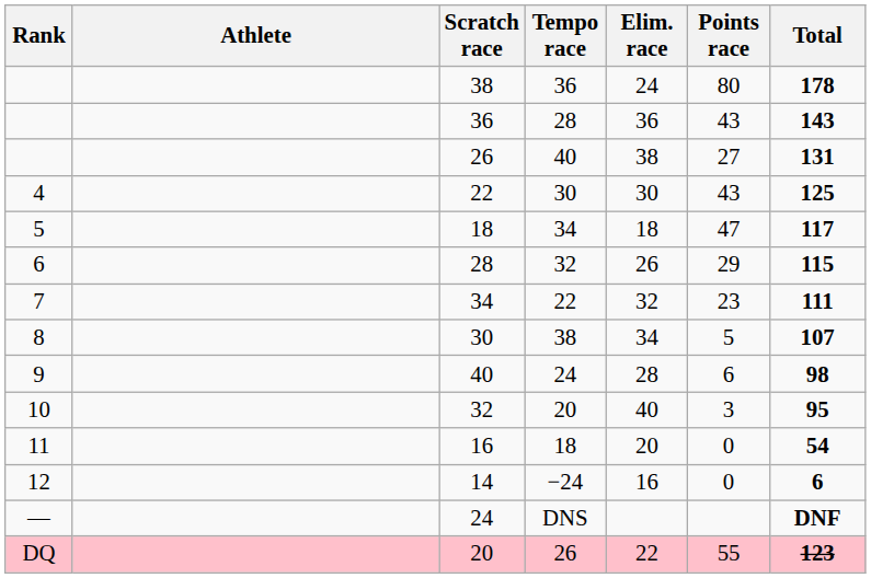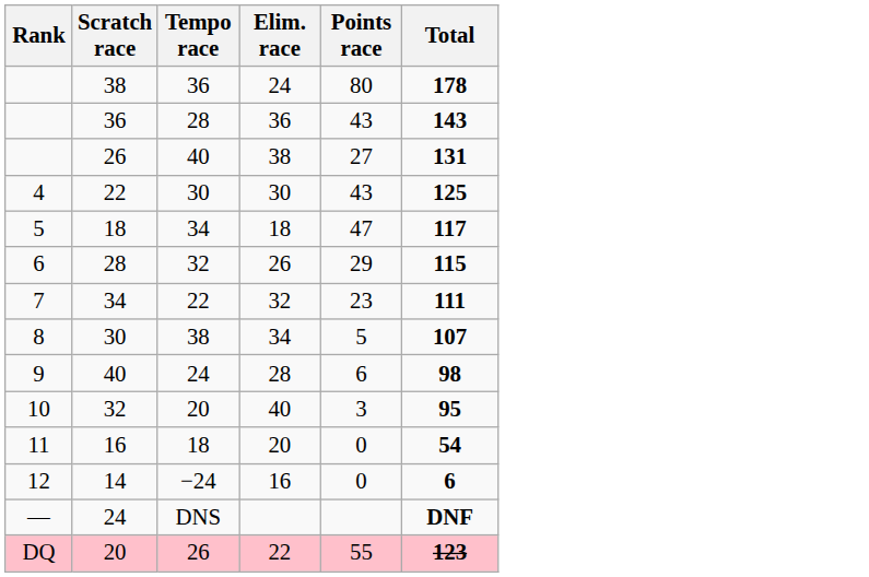- column: Athlete
